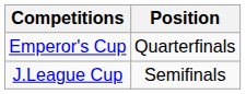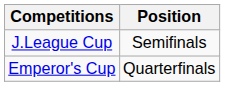rows swapped: Emperor's Cup <-> J.League Cup
